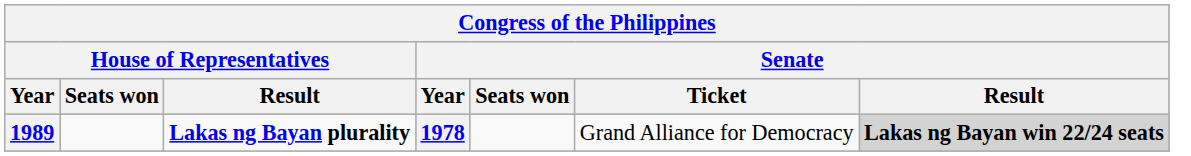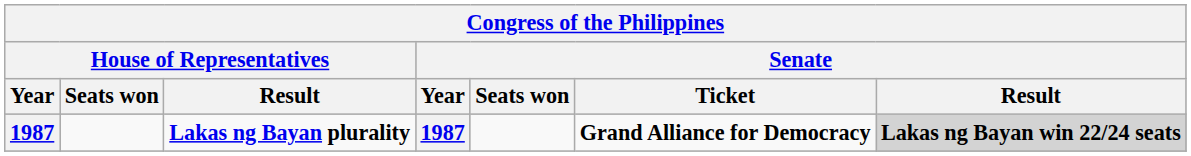Lakas ng Bayan plurality | House of Representatives / Year: 1989 -> 1987
Lakas ng Bayan plurality | Senate / Year: 1978 -> 1987
Lakas ng Bayan plurality | Senate / Ticket: normal -> bold
